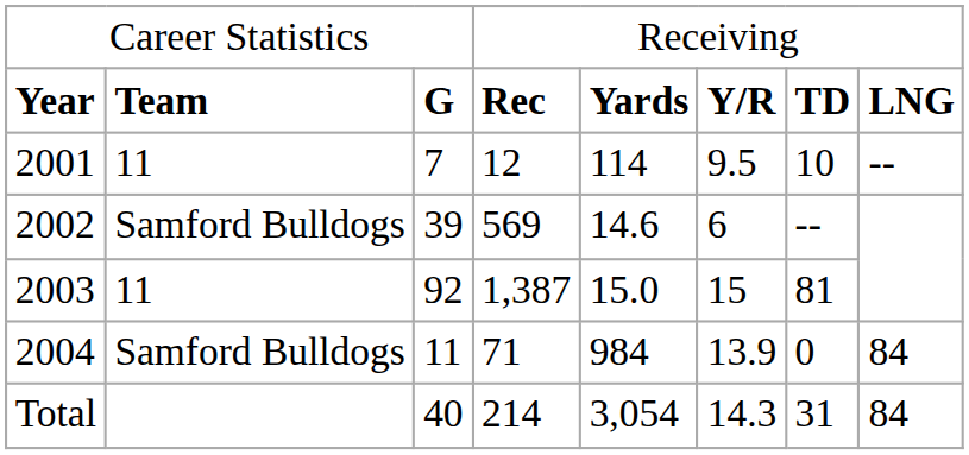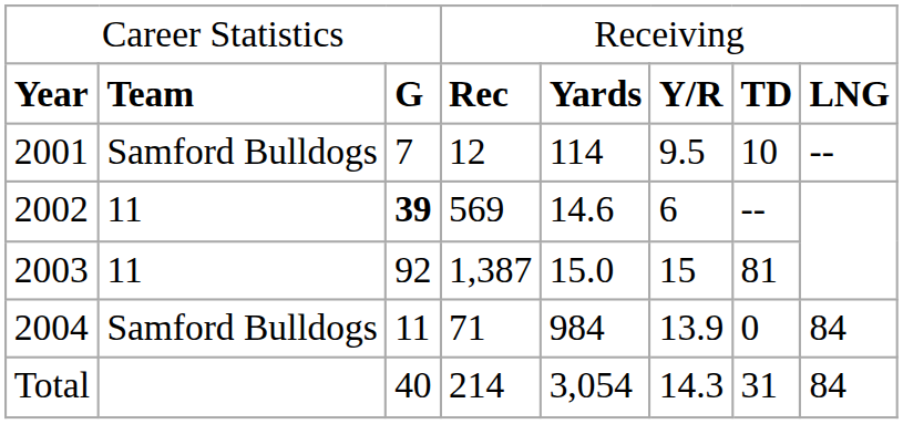2001 | column 2: 11 -> Samford Bulldogs
2002 | column 2: Samford Bulldogs -> 11
2002 | column 3: normal -> bold
